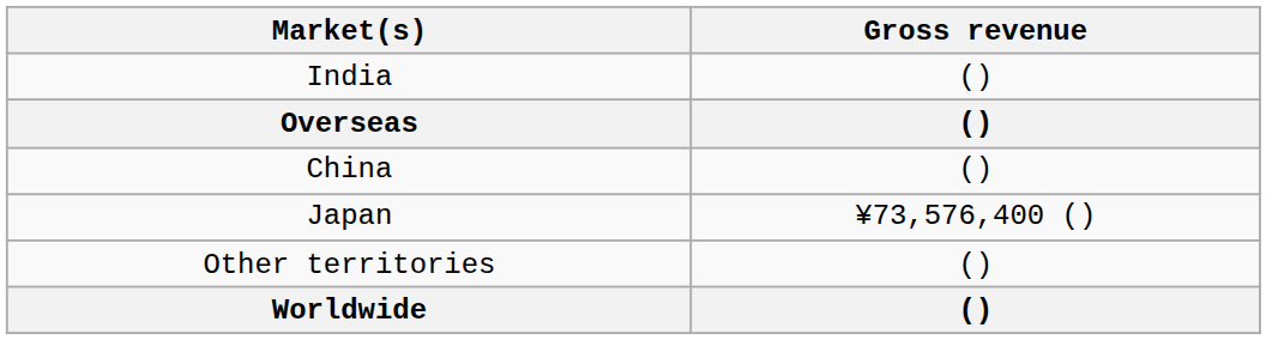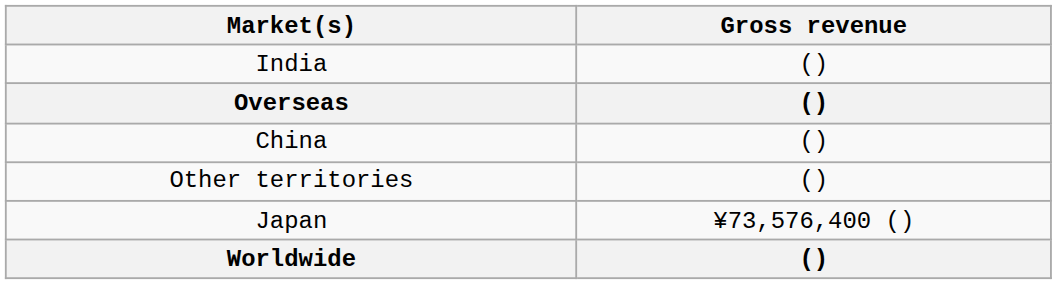rows swapped: Japan <-> Other territories
